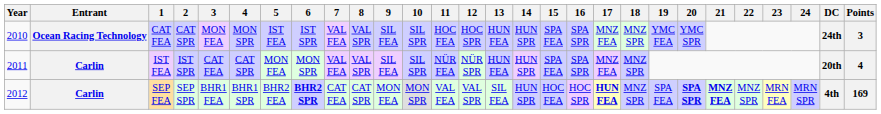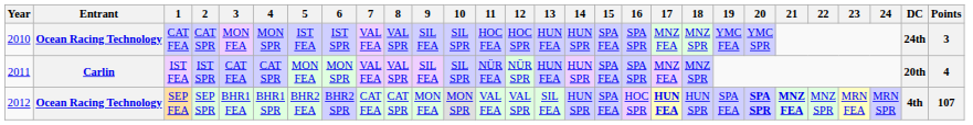SEP FEA | Entrant: Carlin -> Ocean Racing Technology
SEP FEA | 6: bold -> normal
SEP FEA | 15: HOC FEA -> SPA FEA
SEP FEA | 18: MNZ SPR -> HUN SPR
SEP FEA | Points: 169 -> 107
